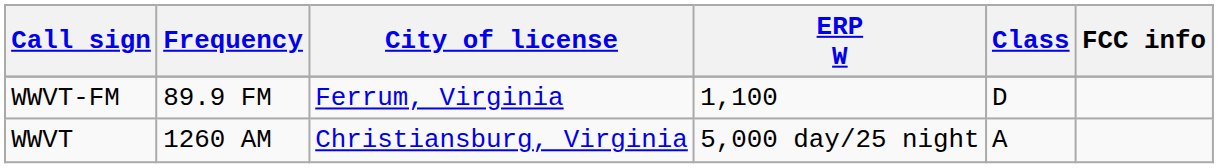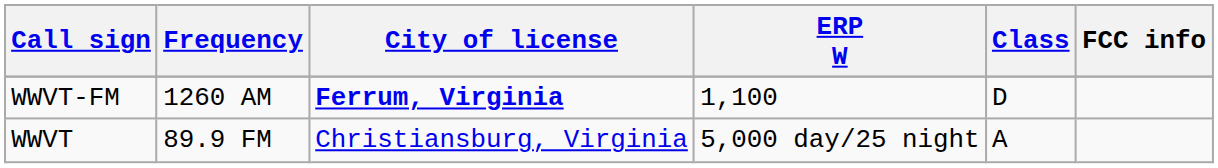WWVT-FM | Frequency: 89.9 FM -> 1260 AM
WWVT-FM | City of license: normal -> bold
WWVT | Frequency: 1260 AM -> 89.9 FM
